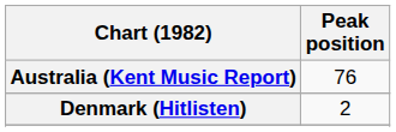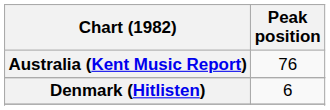Denmark (Hitlisten) | Peak position: 2 -> 6
